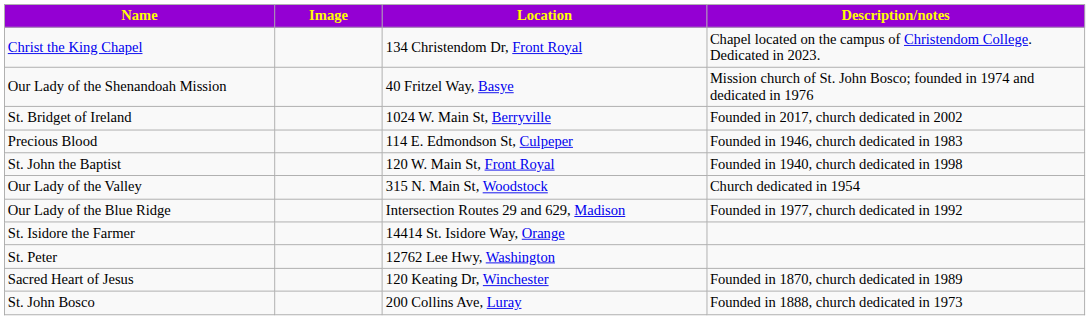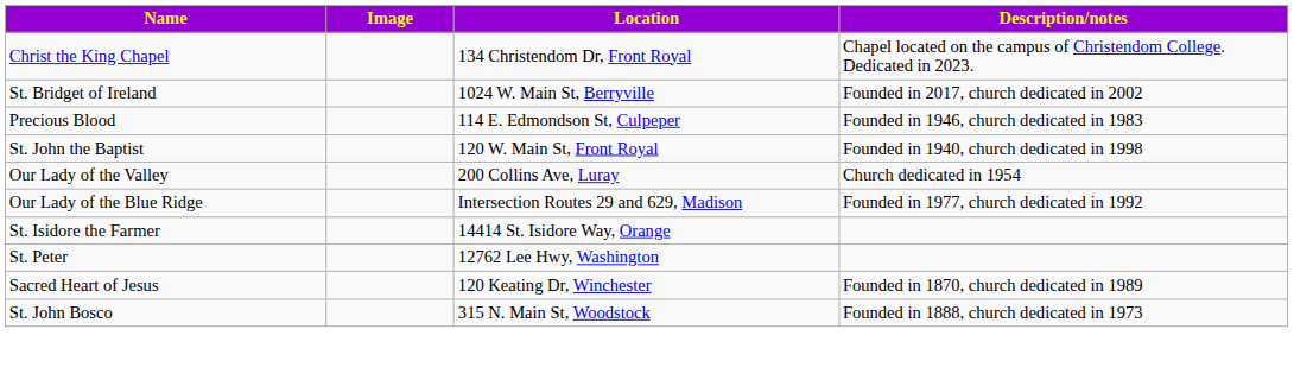- row: Our Lady of the Shenandoah Mission | 40 Fritzel Way, Basye | Mission church of St. John Bosco; founded in 1974 and dedicated in 1976
Our Lady of the Valley | Location: 315 N. Main St, Woodstock -> 200 Collins Ave, Luray
St. John Bosco | Location: 200 Collins Ave, Luray -> 315 N. Main St, Woodstock
